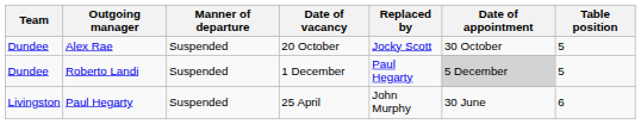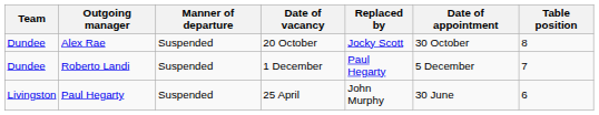Alex Rae | Table position: 5 -> 8
Roberto Landi | Date of appointment: lightgrey background -> no background
Roberto Landi | Table position: 5 -> 7
